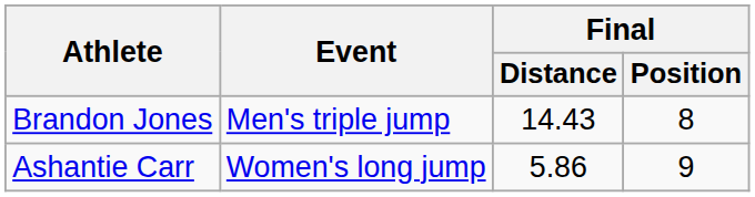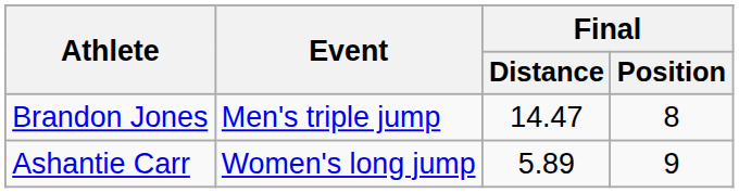Brandon Jones | Final / Distance: 14.43 -> 14.47
Ashantie Carr | Final / Distance: 5.86 -> 5.89
